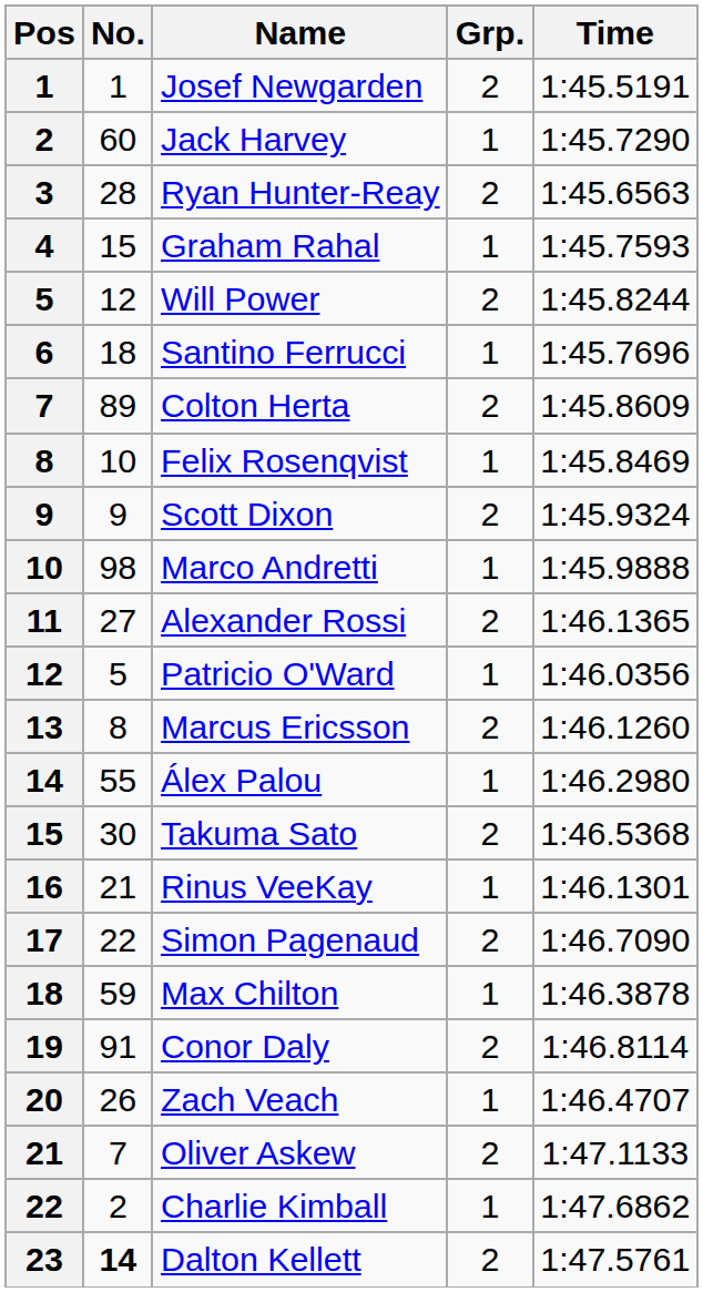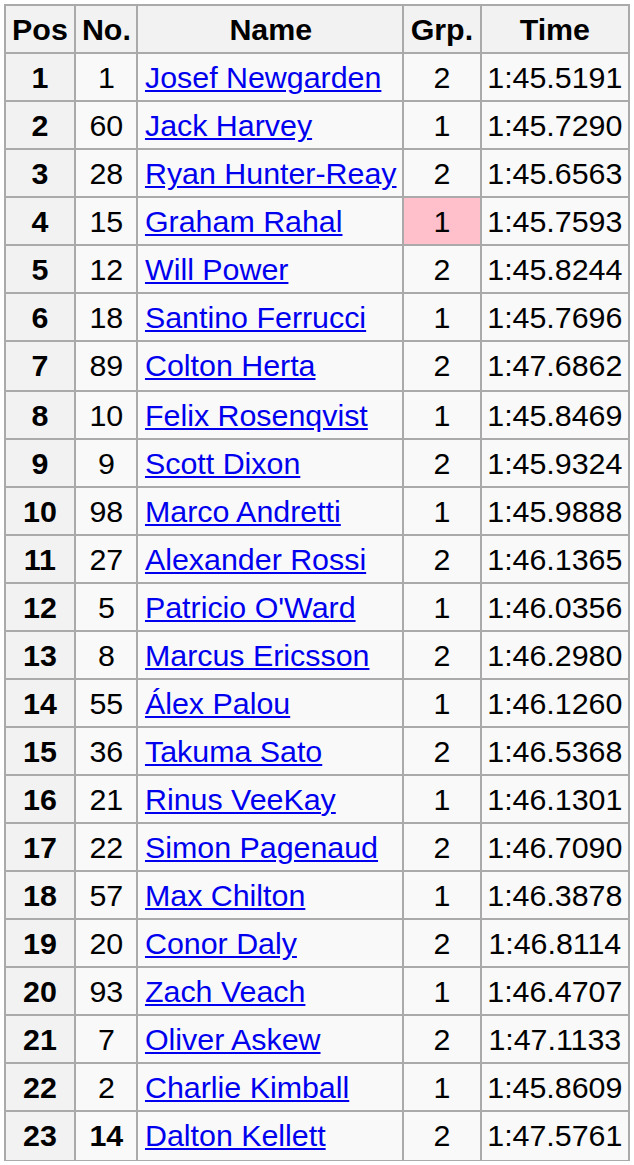Graham Rahal | Grp.: no background -> pink background
Colton Herta | Time: 1:45.8609 -> 1:47.6862
Marcus Ericsson | Time: 1:46.1260 -> 1:46.2980
Álex Palou | Time: 1:46.2980 -> 1:46.1260
Takuma Sato | No.: 30 -> 36
Max Chilton | No.: 59 -> 57
Conor Daly | No.: 91 -> 20
Zach Veach | No.: 26 -> 93
Charlie Kimball | Time: 1:47.6862 -> 1:45.8609
